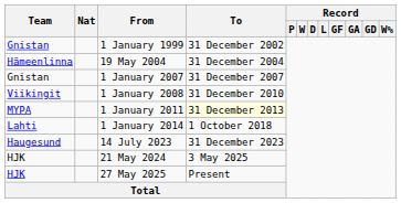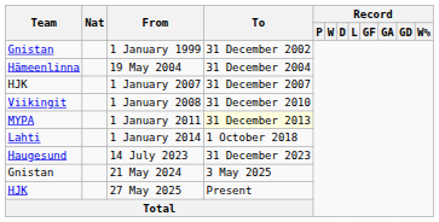1 January 2007 | Team: Gnistan -> HJK
21 May 2024 | Team: HJK -> Gnistan
